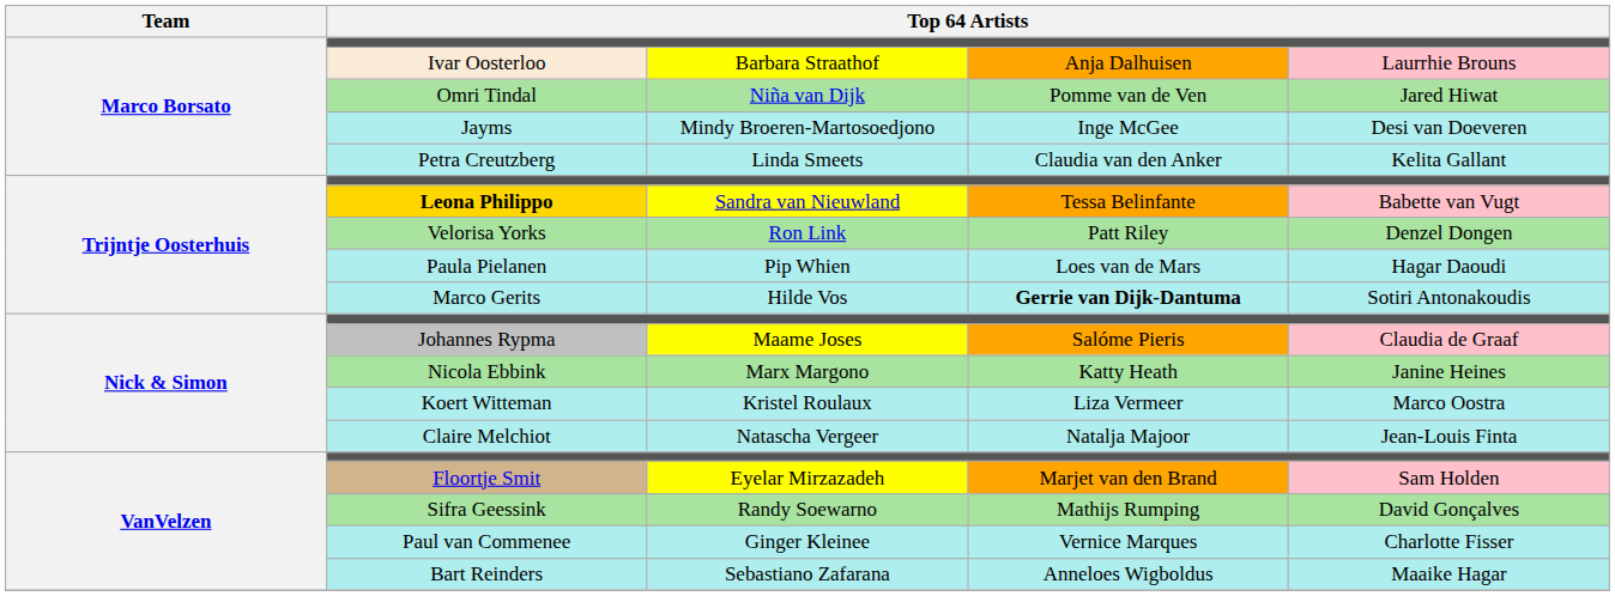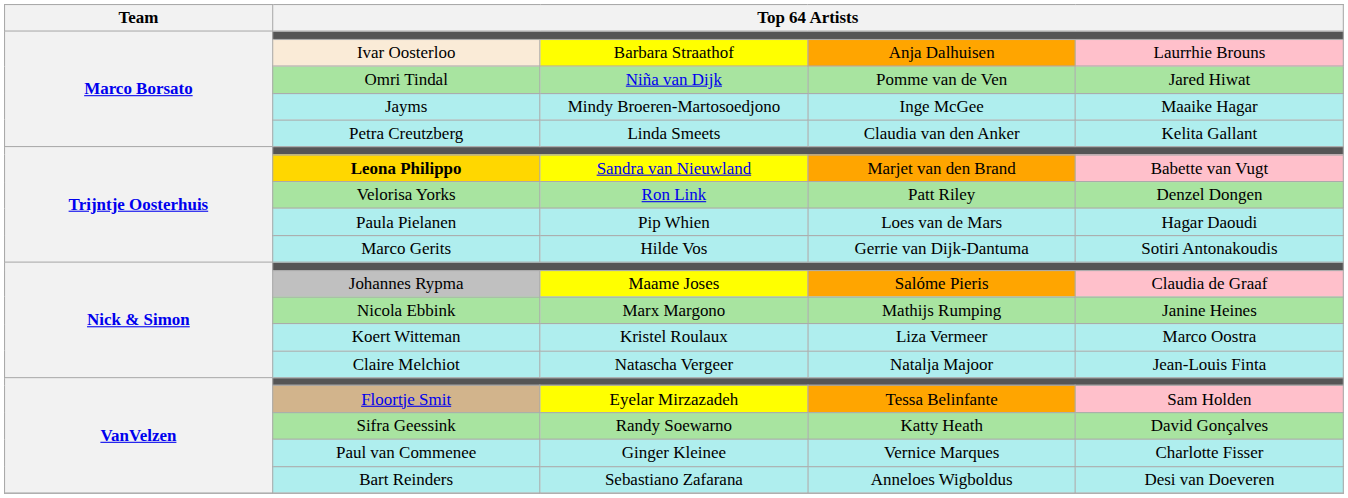Jayms | column 5: Desi van Doeveren -> Maaike Hagar
Leona Philippo | column 4: Tessa Belinfante -> Marjet van den Brand
Marco Gerits | column 4: bold -> normal
Nicola Ebbink | column 4: Katty Heath -> Mathijs Rumping
Floortje Smit | column 4: Marjet van den Brand -> Tessa Belinfante
Sifra Geessink | column 4: Mathijs Rumping -> Katty Heath
Bart Reinders | column 5: Maaike Hagar -> Desi van Doeveren
